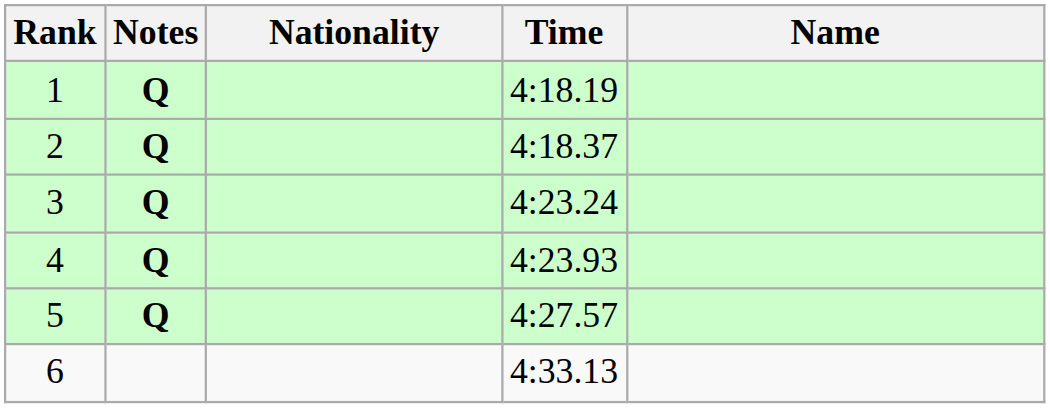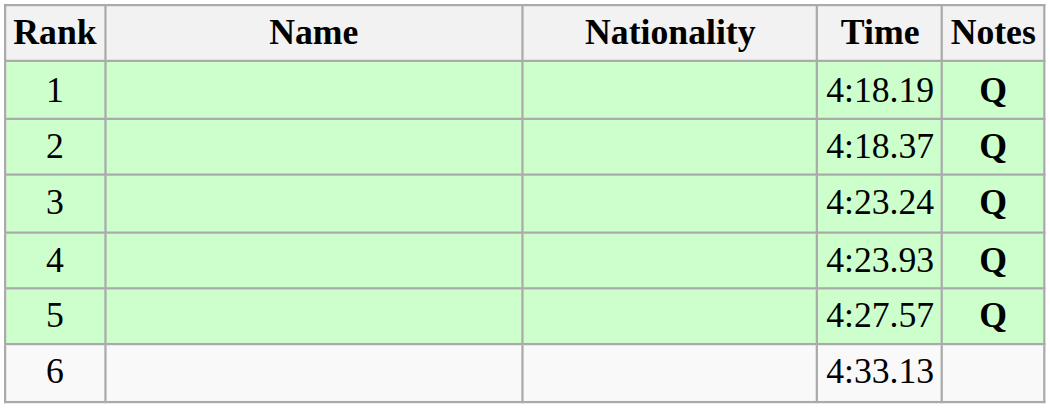columns swapped: Name <-> Notes
